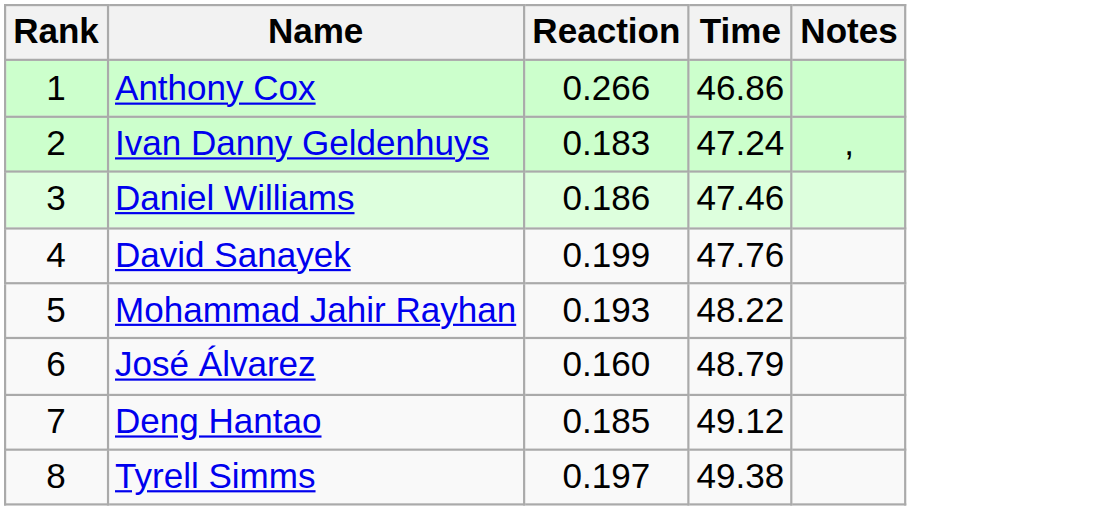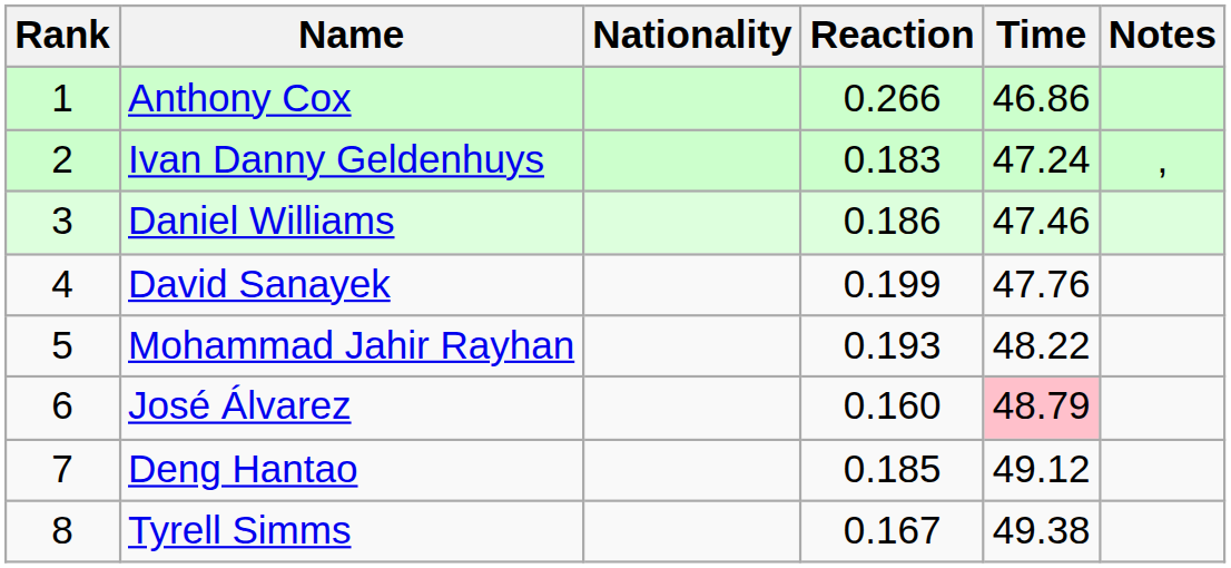+ column: Nationality
José Álvarez | Time: no background -> pink background
Tyrell Simms | Reaction: 0.197 -> 0.167
